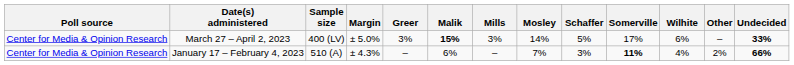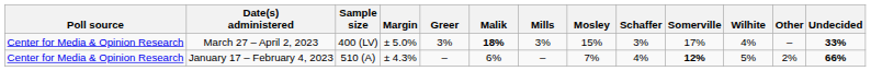March 27 – April 2, 2023 | Malik: 15% -> 18%
March 27 – April 2, 2023 | Mosley: 14% -> 15%
March 27 – April 2, 2023 | Schaffer: 5% -> 3%
March 27 – April 2, 2023 | Wilhite: 6% -> 4%
January 17 – February 4, 2023 | Schaffer: 3% -> 4%
January 17 – February 4, 2023 | Somerville: 11% -> 12%
January 17 – February 4, 2023 | Wilhite: 4% -> 5%
